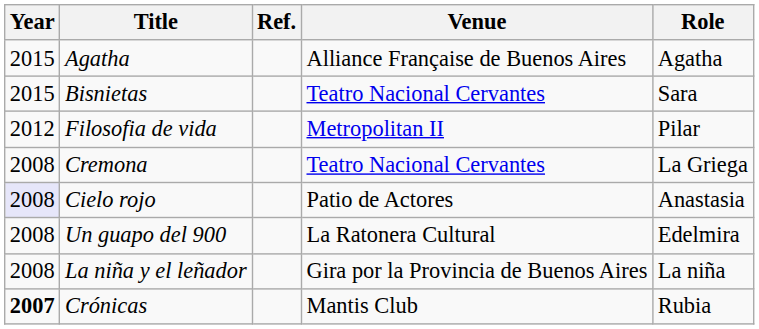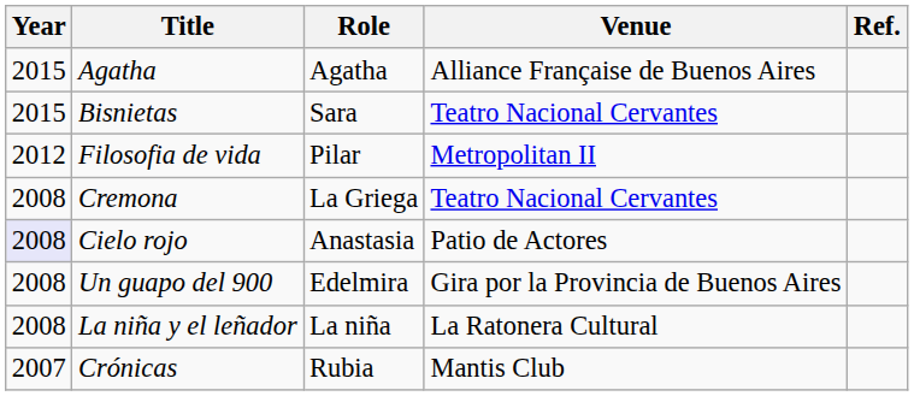columns swapped: Role <-> Ref.
Un guapo del 900 | Venue: La Ratonera Cultural -> Gira por la Provincia de Buenos Aires
La niña y el leñador | Venue: Gira por la Provincia de Buenos Aires -> La Ratonera Cultural
Crónicas | Year: bold -> normal
